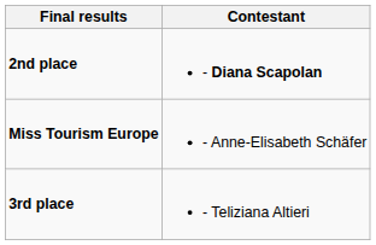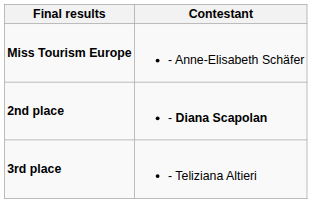rows swapped: Miss Tourism Europe <-> 2nd place
